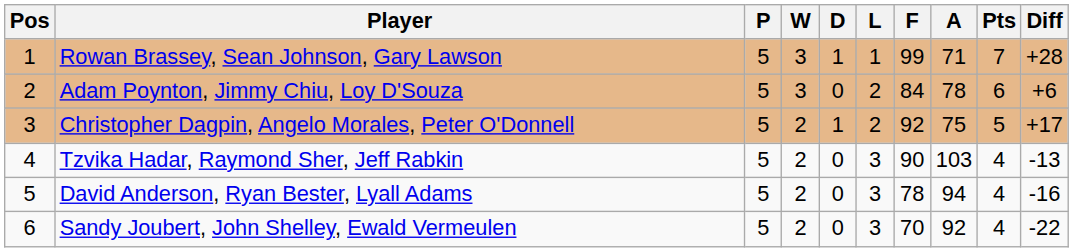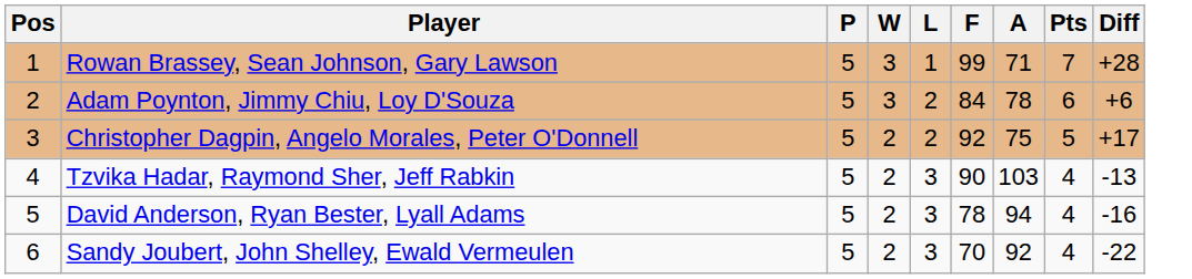- column: D | 1 | 0 | 1 | 0 | 0 | 0
